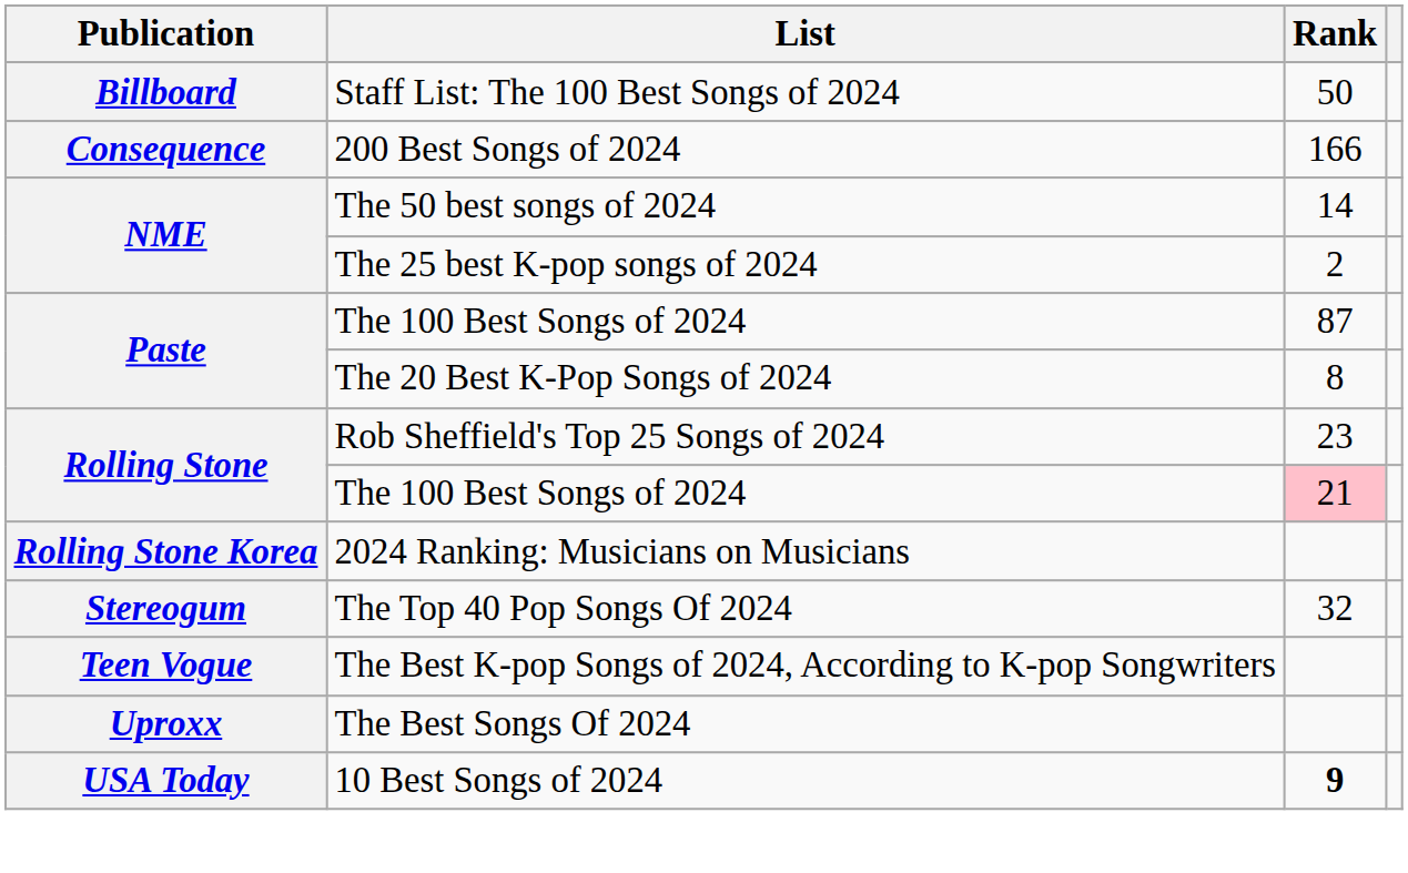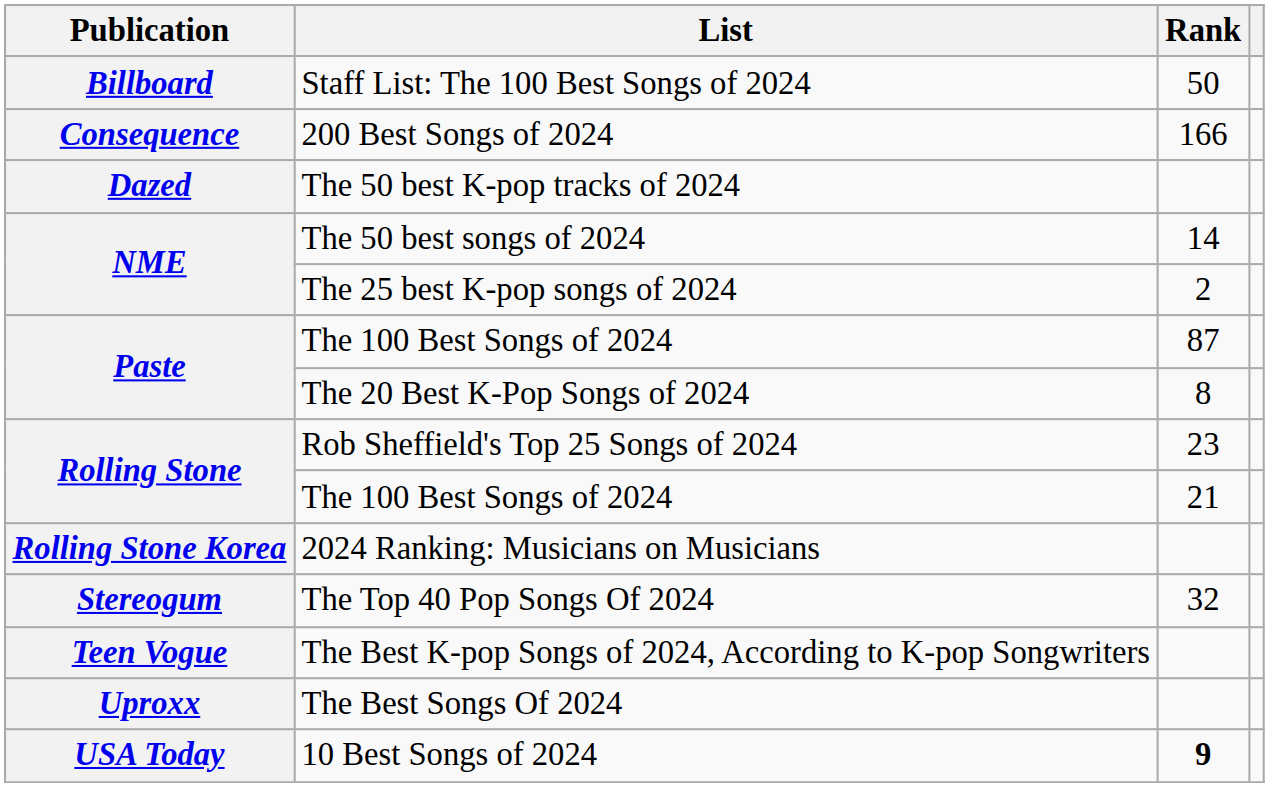+ row: Dazed | The 50 best K-pop tracks of 2024
Rolling Stone / The 100 Best Songs of 2024 | Rank: pink background -> no background
